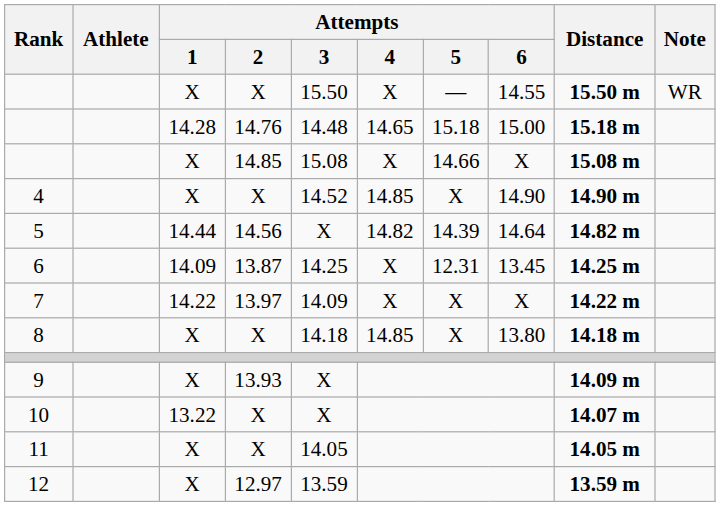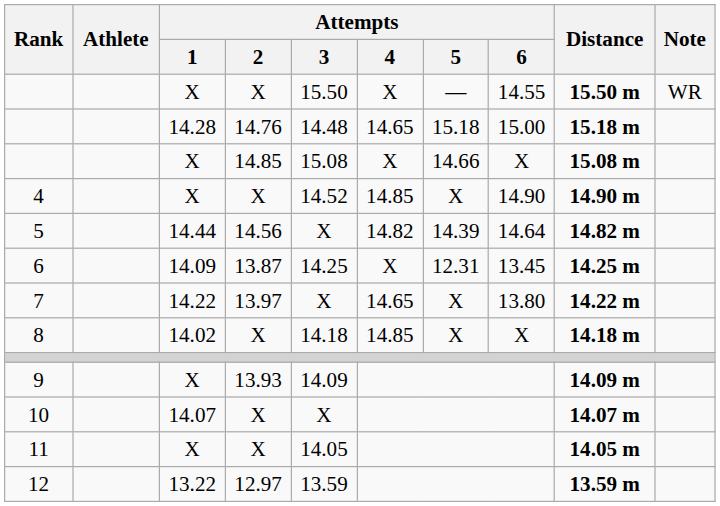7 | Attempts / 3: 14.09 -> X
7 | Attempts / 4: X -> 14.65
7 | Attempts / 6: X -> 13.80
8 | Attempts / 1: X -> 14.02
8 | Attempts / 6: 13.80 -> X
9 | Attempts / 3: X -> 14.09
10 | Attempts / 1: 13.22 -> 14.07
12 | Attempts / 1: X -> 13.22
